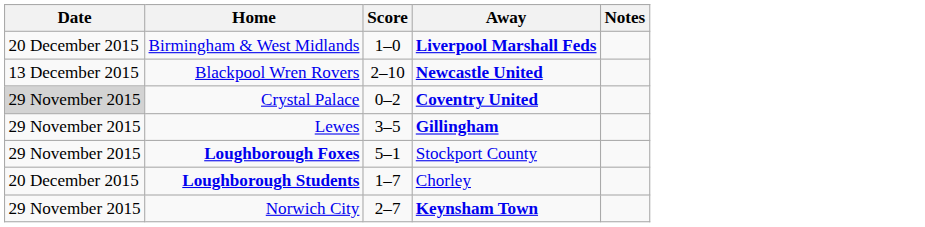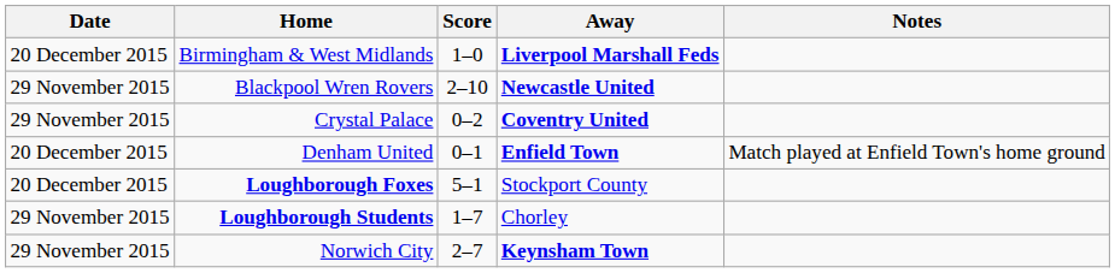Blackpool Wren Rovers | Date: 13 December 2015 -> 29 November 2015
Crystal Palace | Date: lightgrey background -> no background
+ row: 20 December 2015 | Denham United | 0–1 | Enfield Town | Match played at Enfield Town's home ground
- row: 29 November 2015 | Lewes | 3–5 | Gillingham
Loughborough Foxes | Date: 29 November 2015 -> 20 December 2015
Loughborough Students | Date: 20 December 2015 -> 29 November 2015
